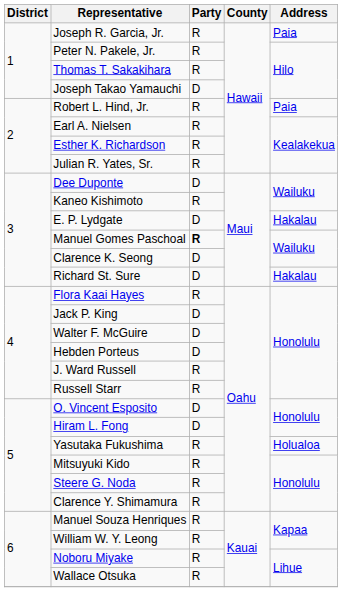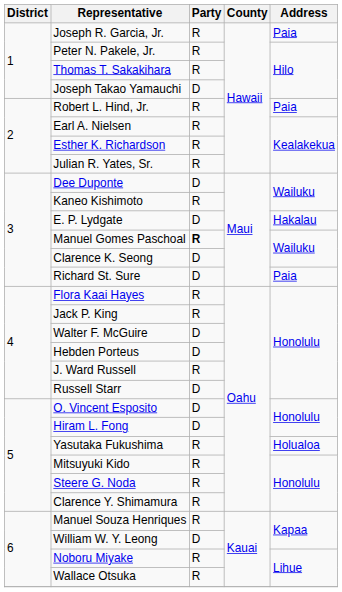Richard St. Sure | Address: Hakalau -> Paia
Jack P. King | Party: D -> R
Russell Starr | Party: R -> D
William W. Y. Leong | Party: R -> D
